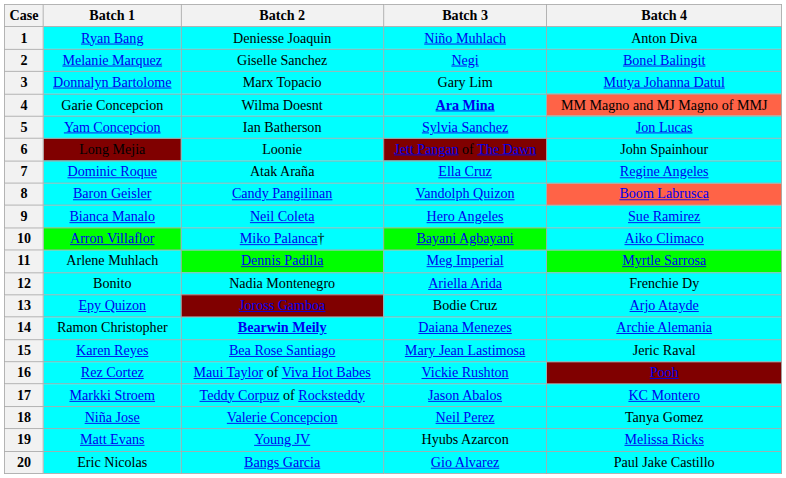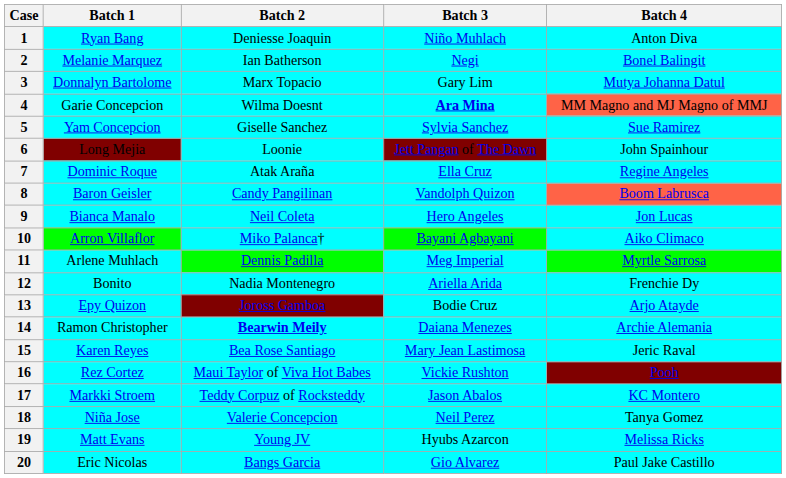2 | Batch 2: Giselle Sanchez -> Ian Batherson
5 | Batch 2: Ian Batherson -> Giselle Sanchez
5 | Batch 4: Jon Lucas -> Sue Ramirez
9 | Batch 4: Sue Ramirez -> Jon Lucas
